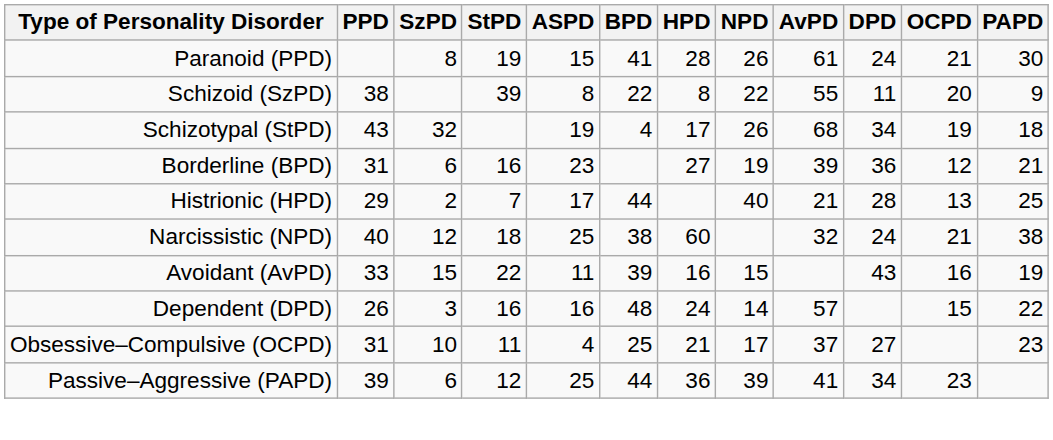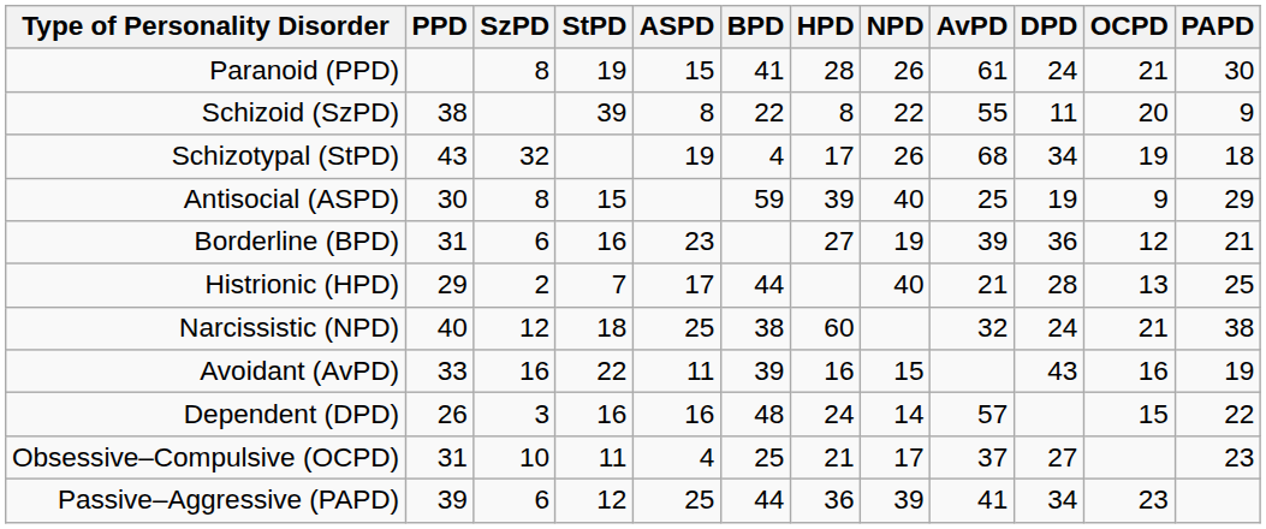+ row: Antisocial (ASPD) | 30 | 8 | 15 | 59 | 39 | 40 | 25 | 19 | 9 | 29
Avoidant (AvPD) | SzPD: 15 -> 16
